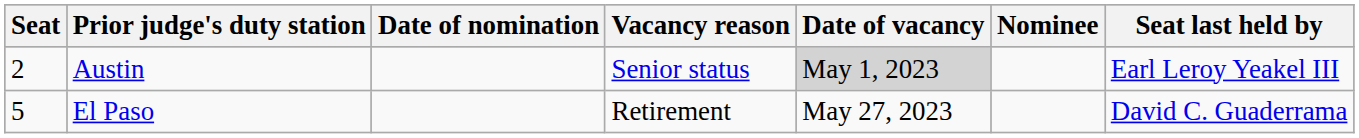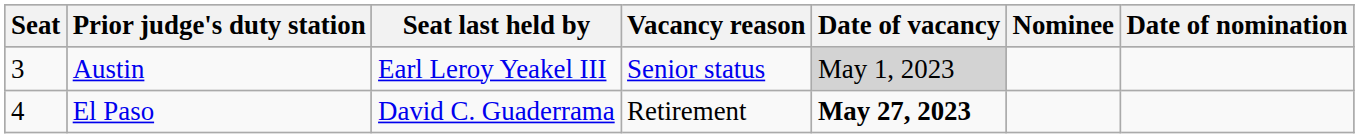columns swapped: Seat last held by <-> Date of nomination
Austin | Seat: 2 -> 3
El Paso | Seat: 5 -> 4
El Paso | Date of vacancy: normal -> bold
